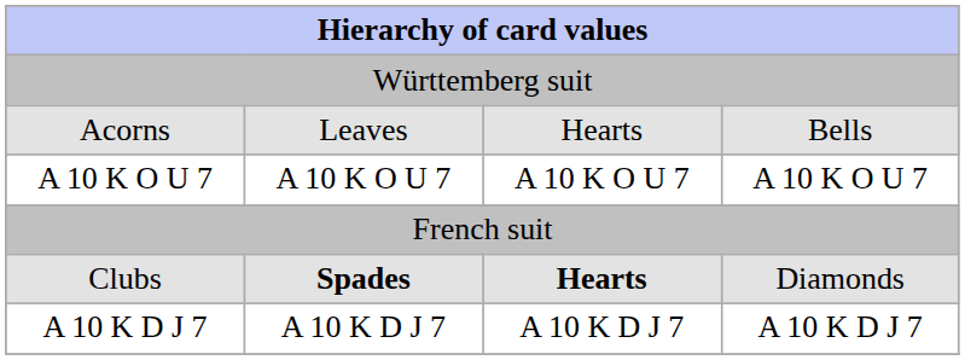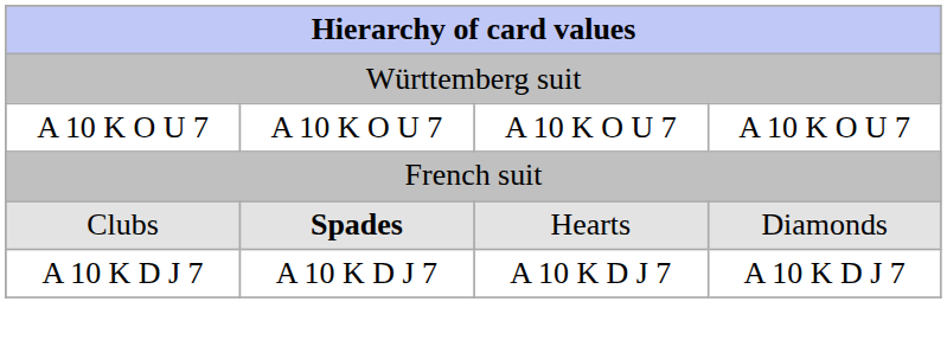- row: Acorns | Leaves | Hearts | Bells
Clubs | column 3: bold -> normal
